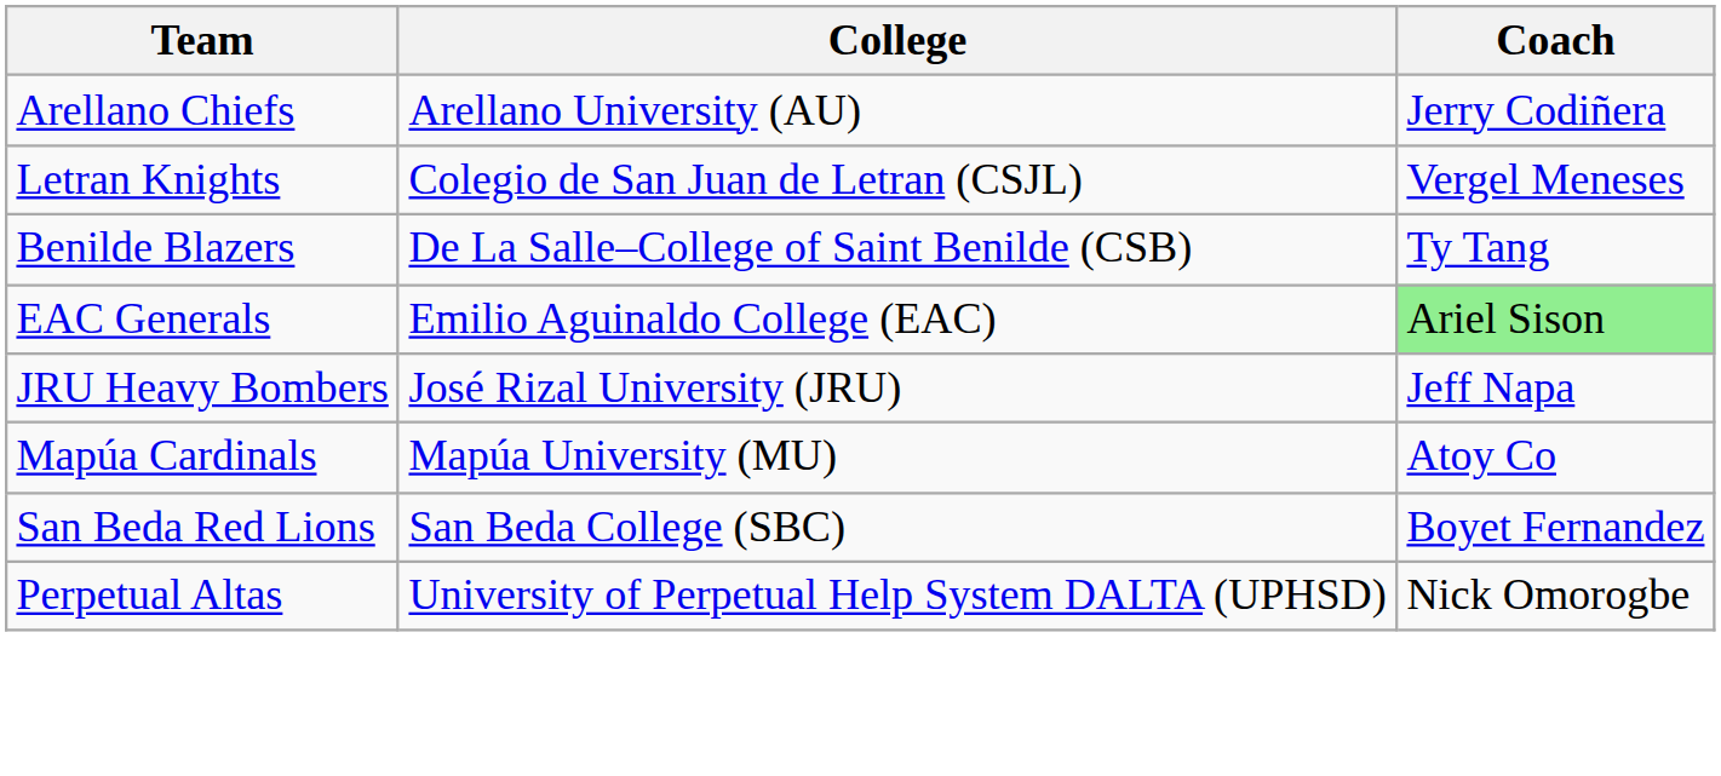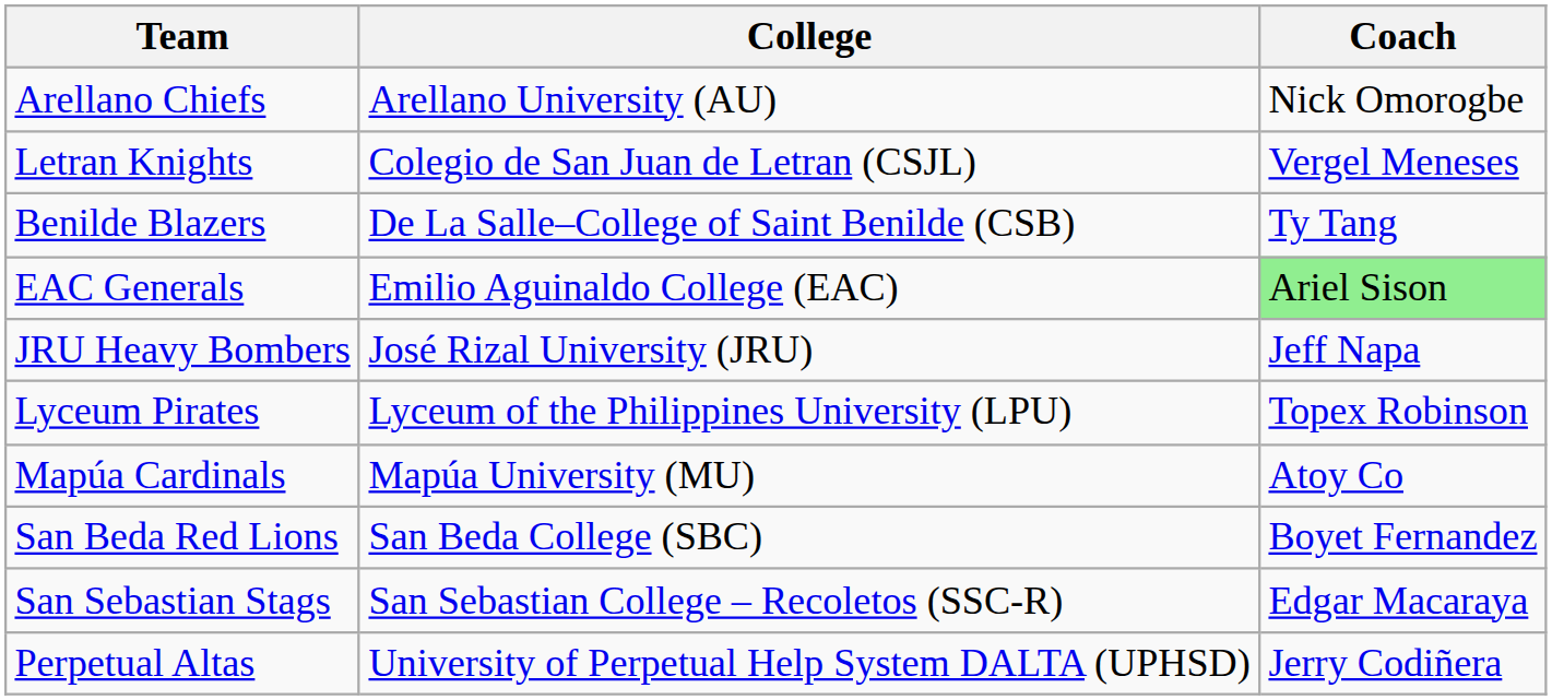Arellano Chiefs | Coach: Jerry Codiñera -> Nick Omorogbe
+ row: Lyceum Pirates | Lyceum of the Philippines University (LPU) | Topex Robinson
+ row: San Sebastian Stags | San Sebastian College – Recoletos (SSC-R) | Edgar Macaraya
Perpetual Altas | Coach: Nick Omorogbe -> Jerry Codiñera
